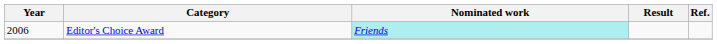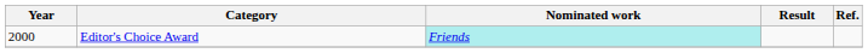Editor's Choice Award | Year: 2006 -> 2000
